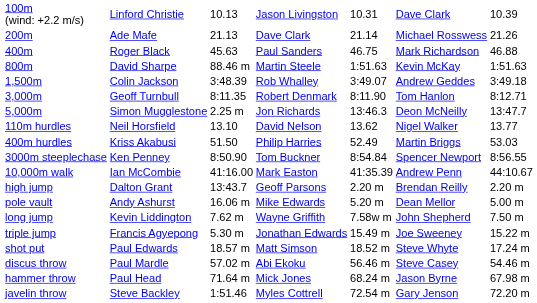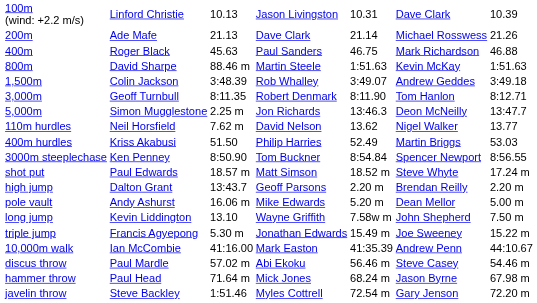110m hurdles | column 3: 13.10 -> 7.62 m
rows swapped: 10,000m walk <-> shot put
long jump | column 3: 7.62 m -> 13.10
